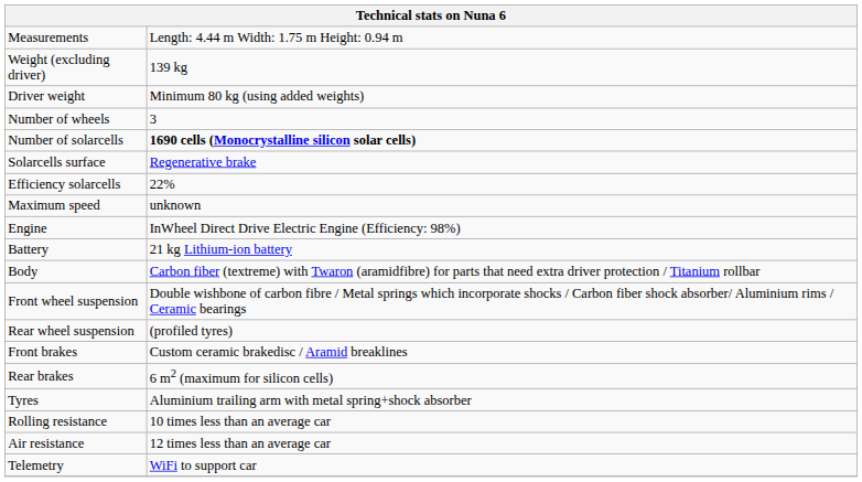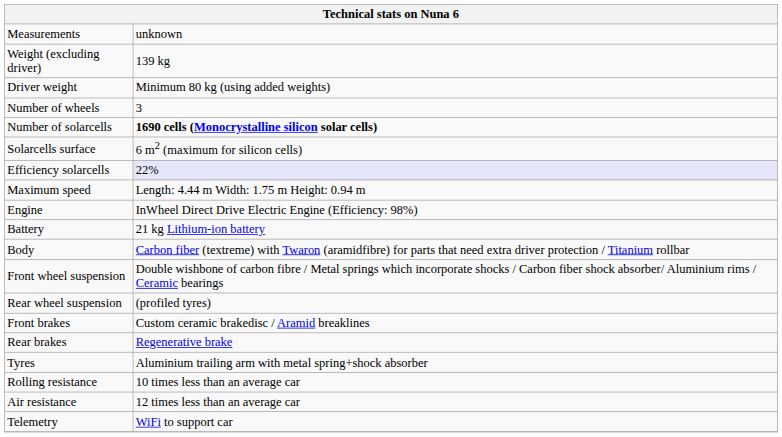Measurements | column 2: Length: 4.44 m Width: 1.75 m Height: 0.94 m -> unknown
Solarcells surface | column 2: Regenerative brake -> 6 m2 (maximum for silicon cells)
Efficiency solarcells | column 2: no background -> lavender background
Maximum speed | column 2: unknown -> Length: 4.44 m Width: 1.75 m Height: 0.94 m
Rear brakes | column 2: 6 m2 (maximum for silicon cells) -> Regenerative brake
